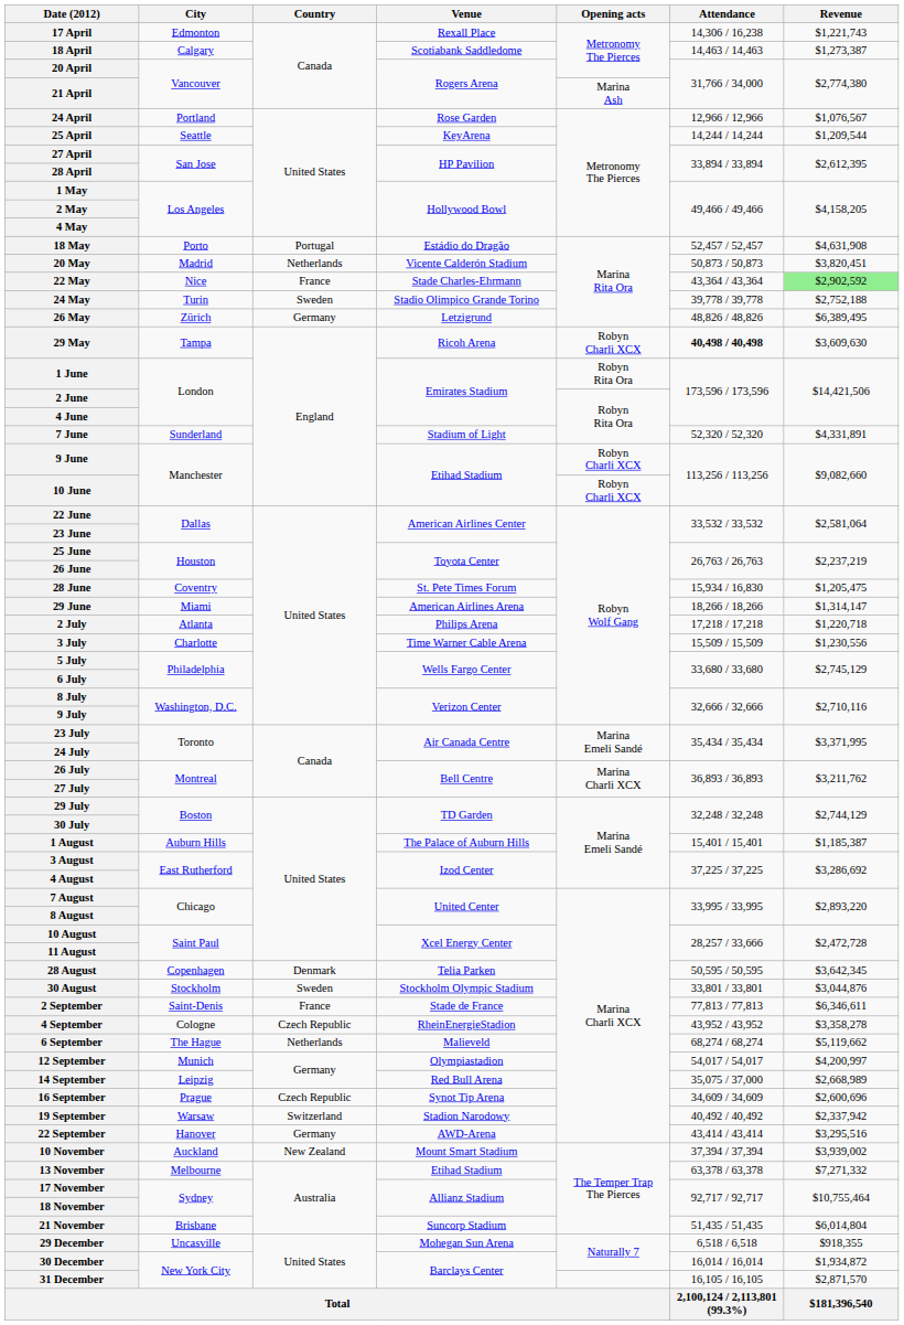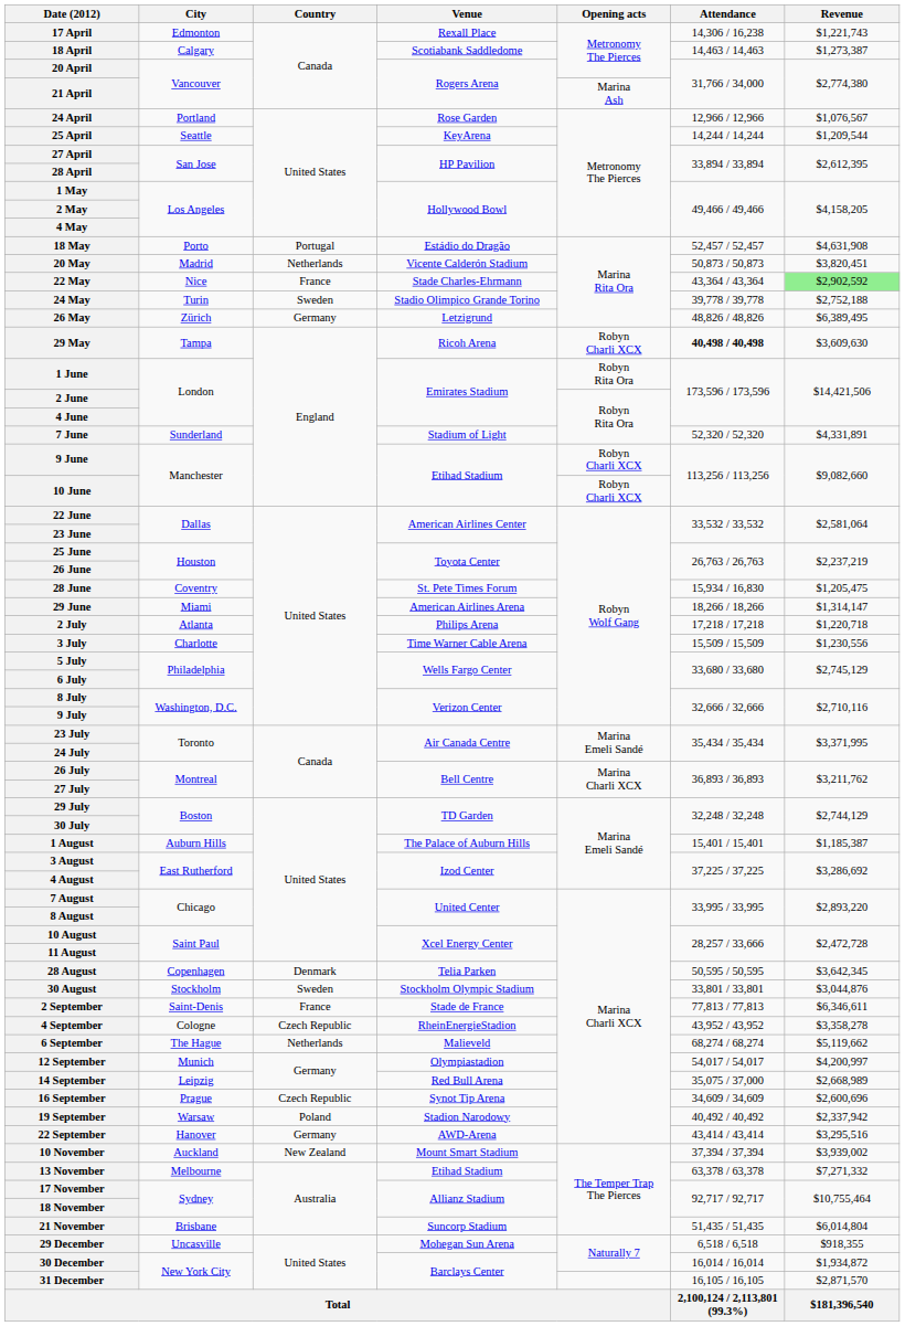19 September | Country: Switzerland -> Poland
